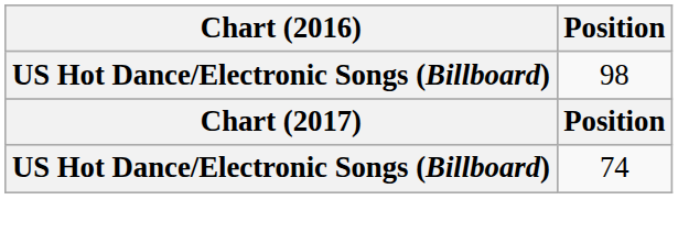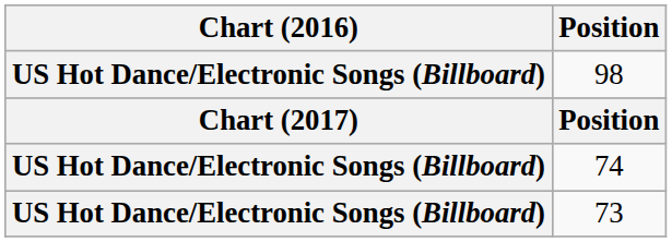+ row: US Hot Dance/Electronic Songs (Billboard) | 73
